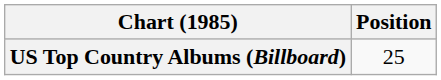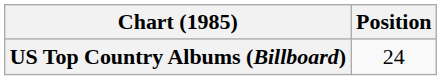US Top Country Albums (Billboard) | Position: 25 -> 24
